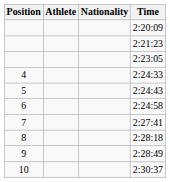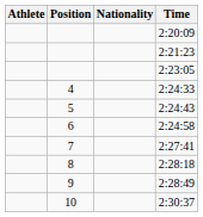columns swapped: Position <-> Athlete
